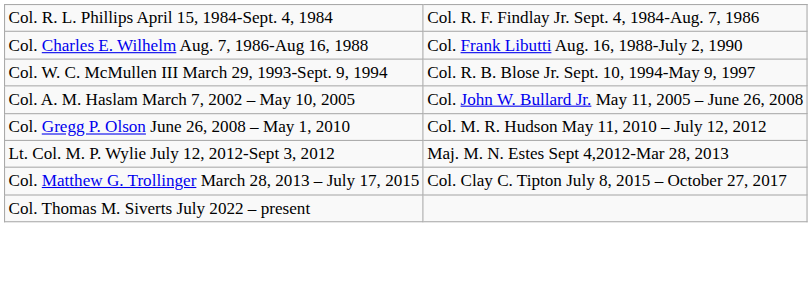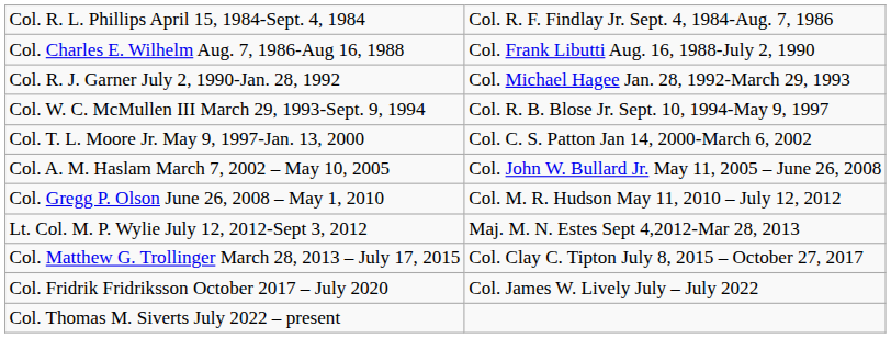+ row: Col. R. J. Garner July 2, 1990-Jan. 28, 1992 | Col. Michael Hagee Jan. 28, 1992-March 29, 1993
+ row: Col. T. L. Moore Jr. May 9, 1997-Jan. 13, 2000 | Col. C. S. Patton Jan 14, 2000-March 6, 2002
+ row: Col. Fridrik Fridriksson October 2017 – July 2020 | Col. James W. Lively July – July 2022
